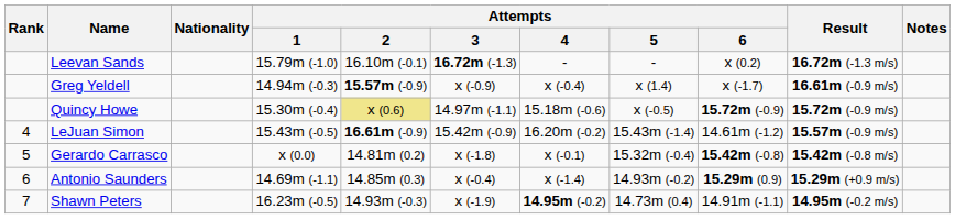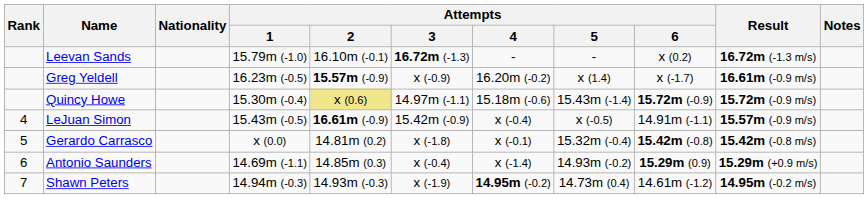Greg Yeldell | Attempts / 1: 14.94m (-0.3) -> 16.23m (-0.5)
Greg Yeldell | Attempts / 4: x (-0.4) -> 16.20m (-0.2)
Quincy Howe | Attempts / 5: x (-0.5) -> 15.43m (-1.4)
LeJuan Simon | Attempts / 4: 16.20m (-0.2) -> x (-0.4)
LeJuan Simon | Attempts / 5: 15.43m (-1.4) -> x (-0.5)
LeJuan Simon | Attempts / 6: 14.61m (-1.2) -> 14.91m (-1.1)
Shawn Peters | Attempts / 1: 16.23m (-0.5) -> 14.94m (-0.3)
Shawn Peters | Attempts / 6: 14.91m (-1.1) -> 14.61m (-1.2)
